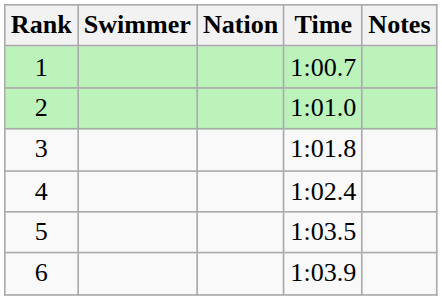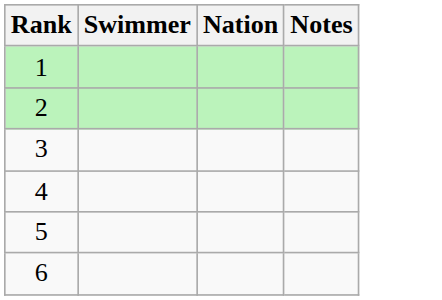- column: Time | 1:00.7 | 1:01.0 | 1:01.8 | 1:02.4 | 1:03.5 | 1:03.9
